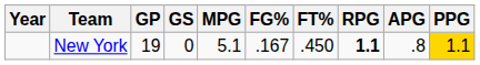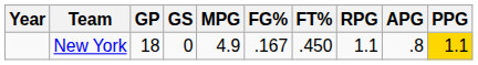New York | GP: 19 -> 18
New York | MPG: 5.1 -> 4.9
New York | RPG: bold -> normal
